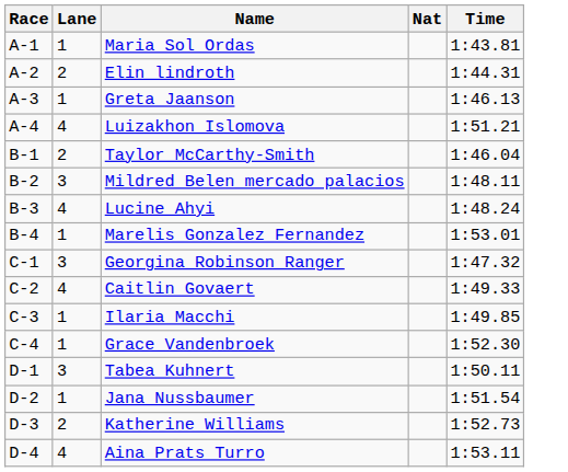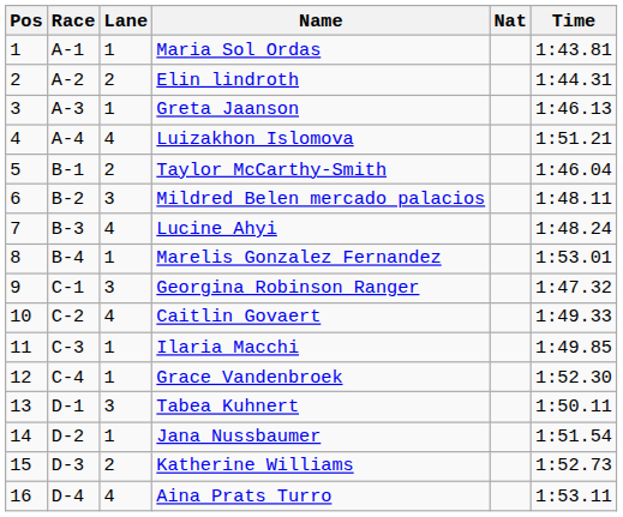+ column: Pos | 1 | 2 | 3 | 4 | 5 | 6 | 7 | 8 | 9 | 10 | 11 | 12 | 13 | 14 | 15 | 16
